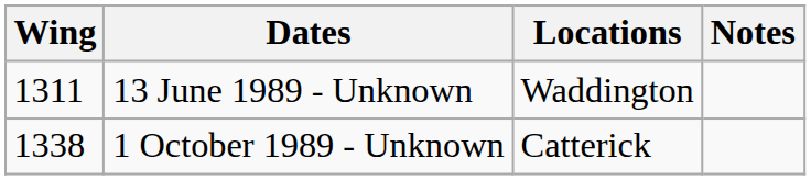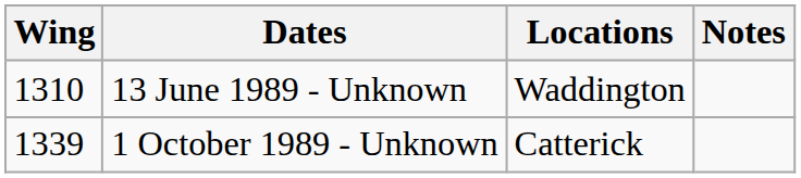13 June 1989 - Unknown | Wing: 1311 -> 1310
1 October 1989 - Unknown | Wing: 1338 -> 1339
